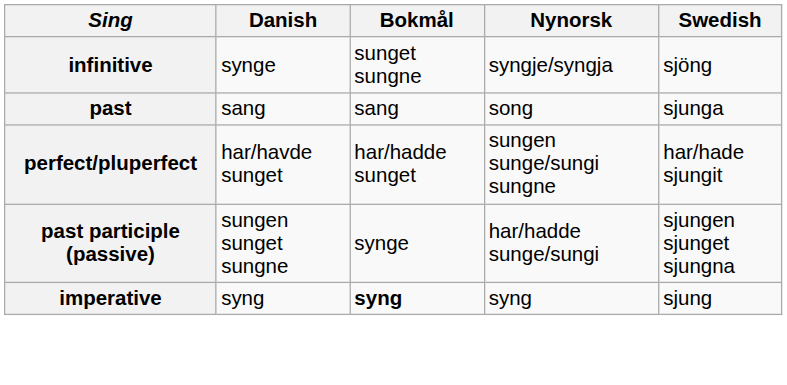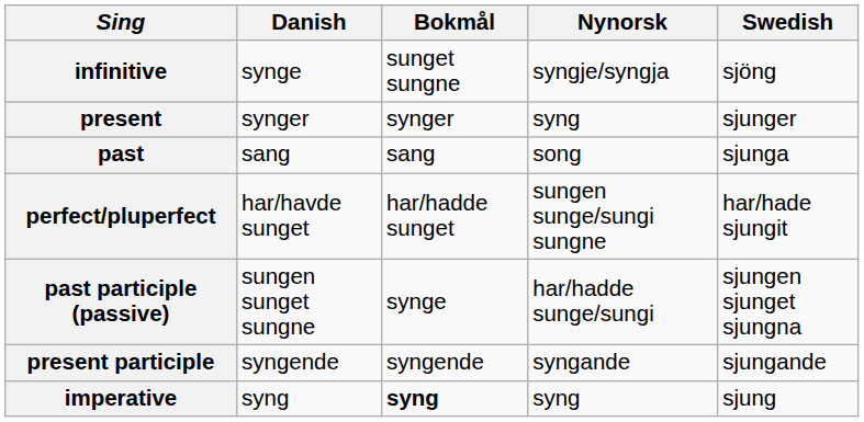+ row: present | synger | synger | syng | sjunger
+ row: present participle | syngende | syngende | syngande | sjungande
